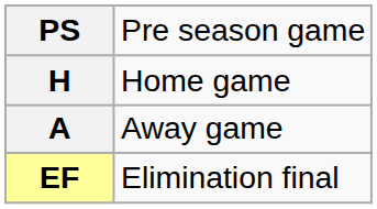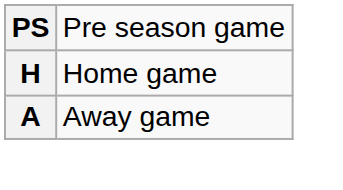- row: EF | Elimination final
